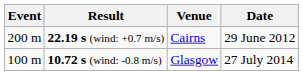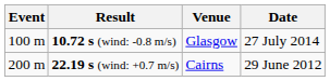rows swapped: 10.72 s (wind: -0.8 m/s) <-> 22.19 s (wind: +0.7 m/s)
